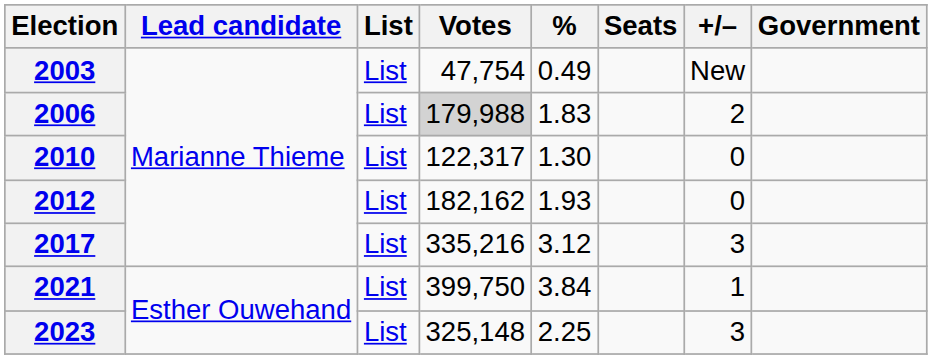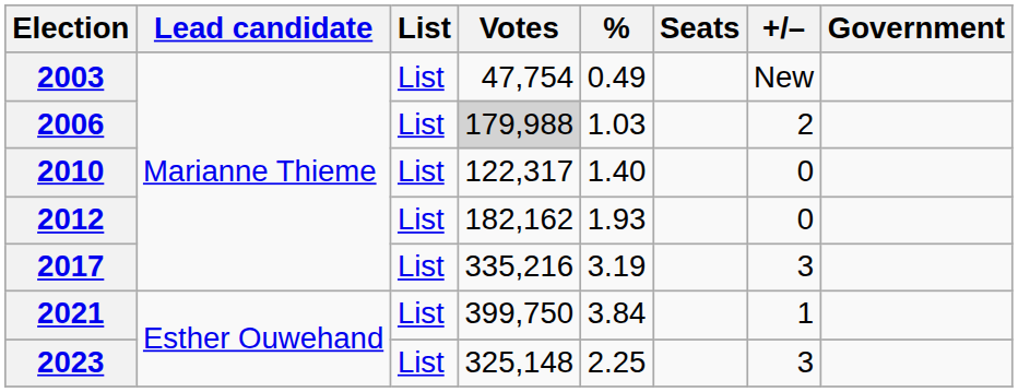2006 | %: 1.83 -> 1.03
2010 | %: 1.30 -> 1.40
2017 | %: 3.12 -> 3.19
